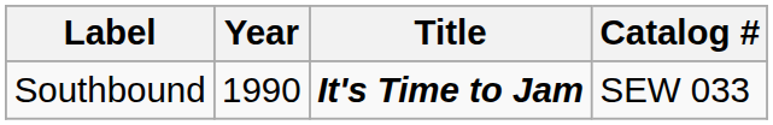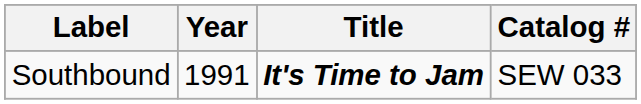Southbound | Year: 1990 -> 1991
